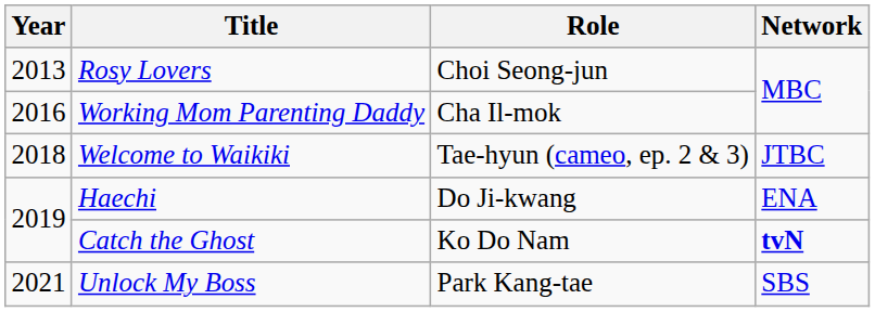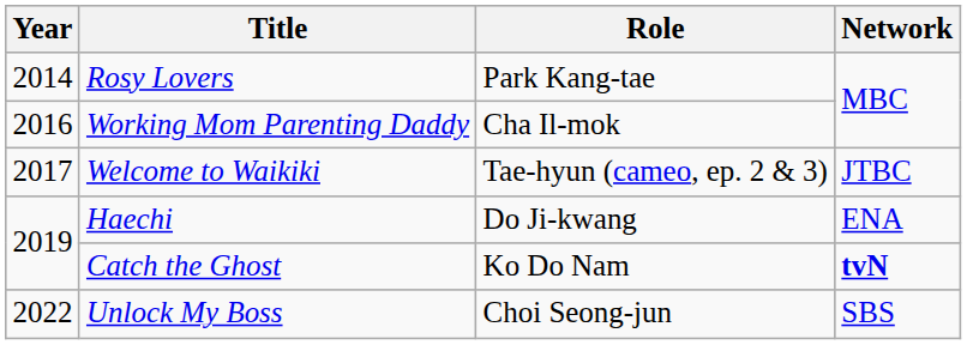Rosy Lovers | Year: 2013 -> 2014
Rosy Lovers | Role: Choi Seong-jun -> Park Kang-tae
Welcome to Waikiki | Year: 2018 -> 2017
Unlock My Boss | Year: 2021 -> 2022
Unlock My Boss | Role: Park Kang-tae -> Choi Seong-jun
